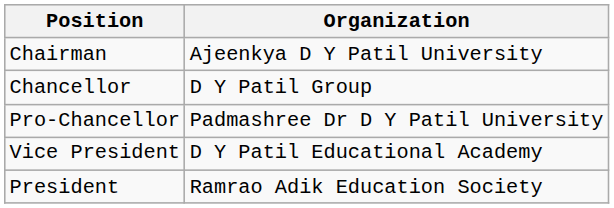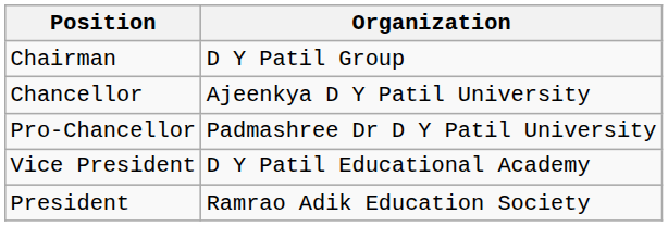Chairman | Organization: Ajeenkya D Y Patil University -> D Y Patil Group
Chancellor | Organization: D Y Patil Group -> Ajeenkya D Y Patil University
